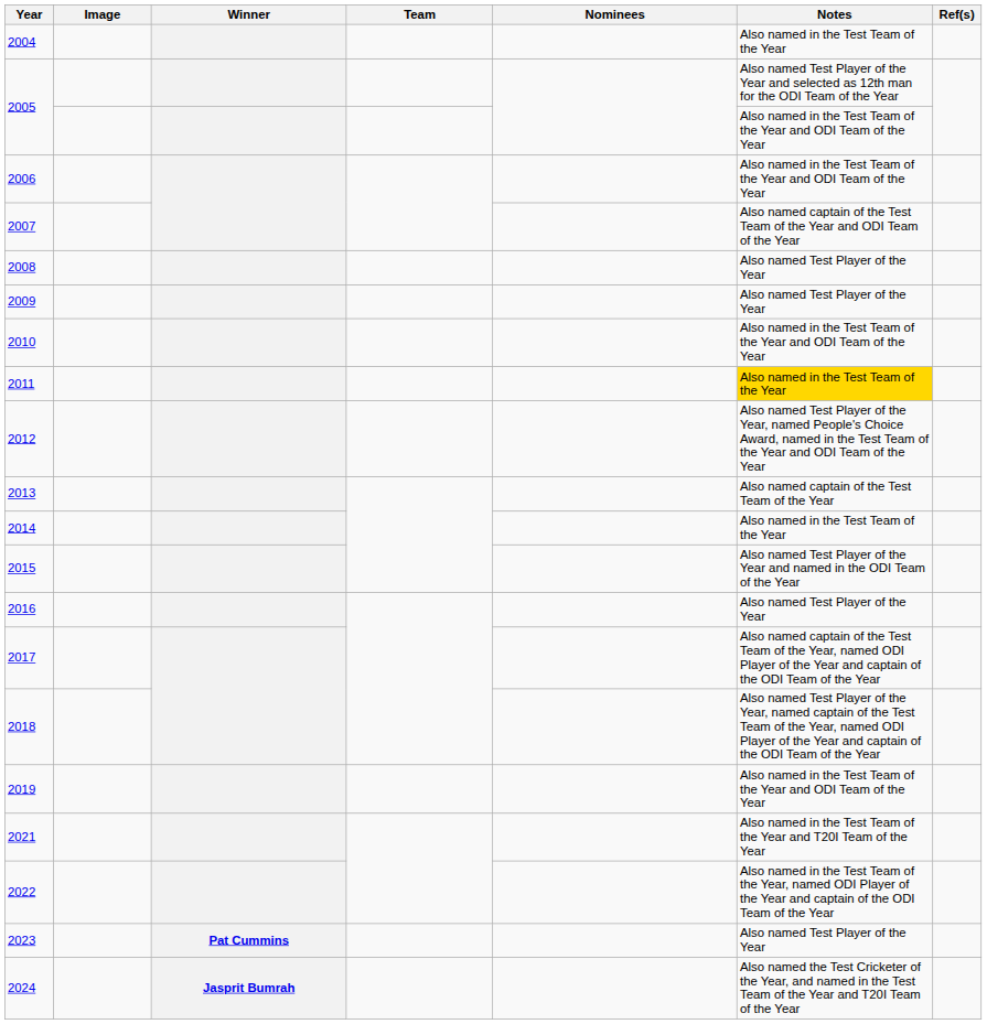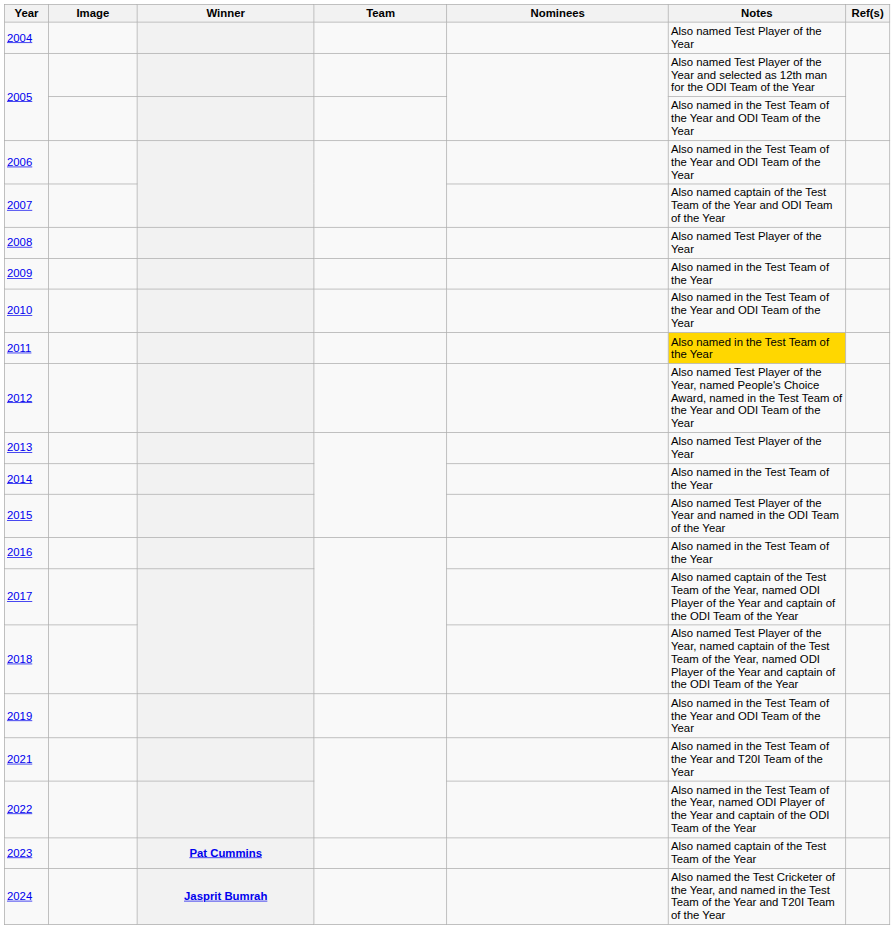2004 | Notes: Also named in the Test Team of the Year -> Also named Test Player of the Year
2009 | Notes: Also named Test Player of the Year -> Also named in the Test Team of the Year
2013 | Notes: Also named captain of the Test Team of the Year -> Also named Test Player of the Year
2016 | Notes: Also named Test Player of the Year -> Also named in the Test Team of the Year
2023 | Notes: Also named Test Player of the Year -> Also named captain of the Test Team of the Year
